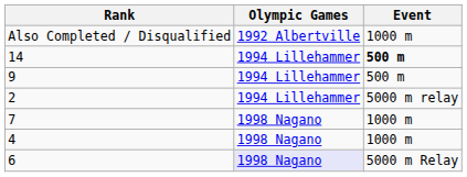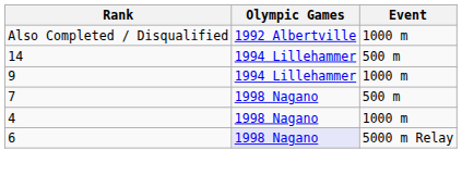14 | Event: bold -> normal
9 | Event: 500 m -> 1000 m
- row: 2 | 1994 Lillehammer | 5000 m relay
7 | Event: 1000 m -> 500 m
